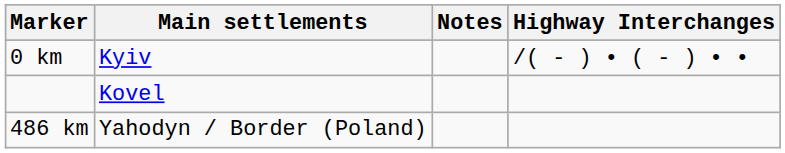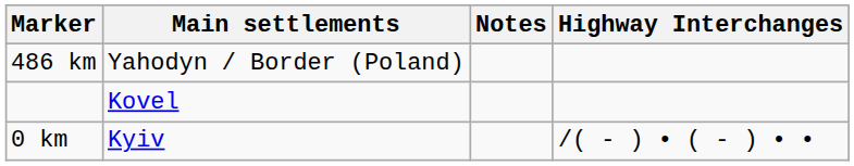rows swapped: 0 km <-> 486 km
